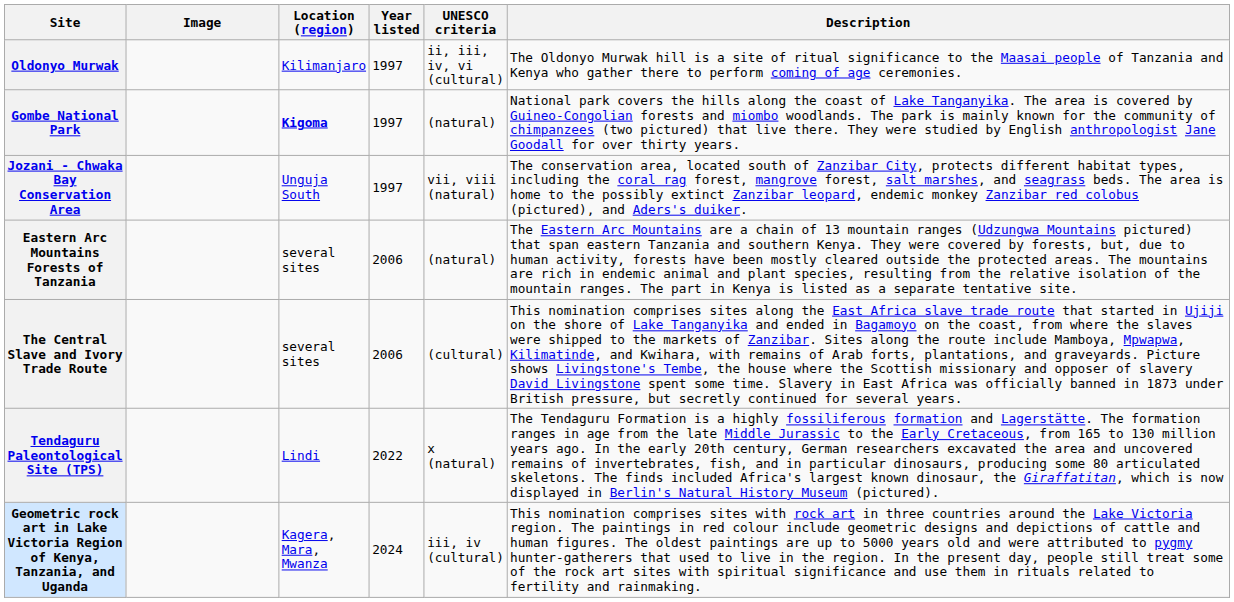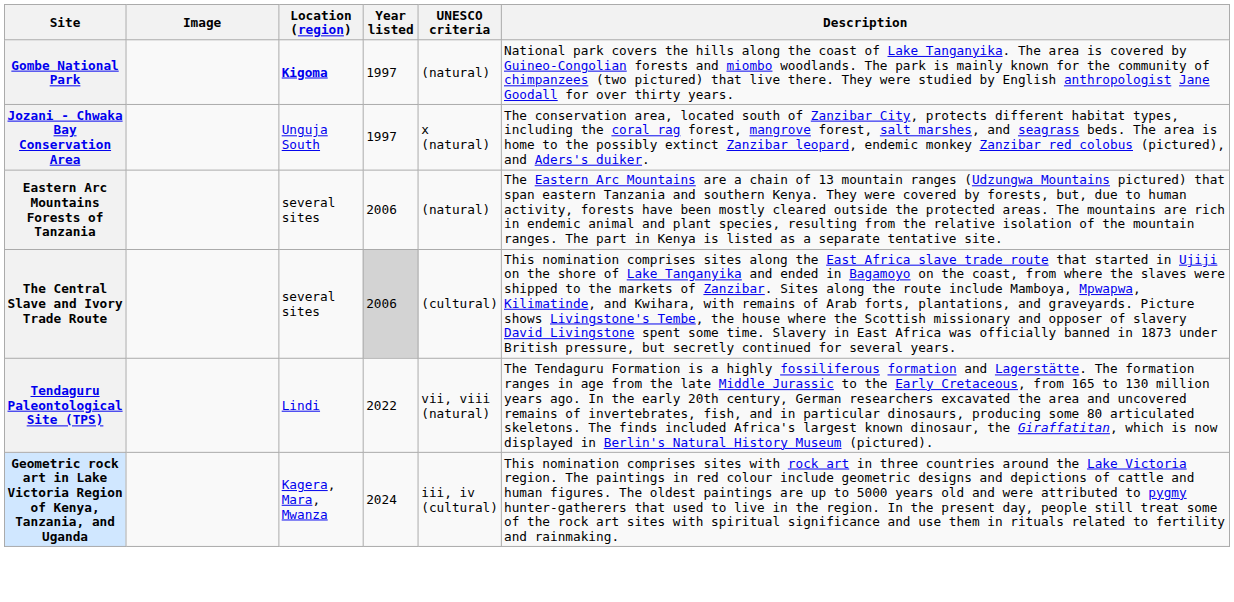- row: Oldonyo Murwak | Kilimanjaro | 1997 | ii, iii, iv, vi (cultural) | The Oldonyo Murwak hill is a site of ritual significance to the Maasai people of Tanzania and Kenya who gather there to perform coming of age ceremonies.
Jozani - Chwaka Bay Conservation Area | UNESCO criteria: vii, viii (natural) -> x (natural)
The Central Slave and Ivory Trade Route | Year listed: no background -> lightgrey background
Tendaguru Paleontological Site (TPS) | UNESCO criteria: x (natural) -> vii, viii (natural)
